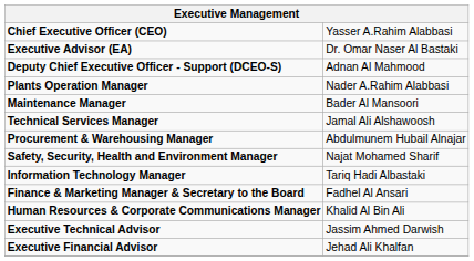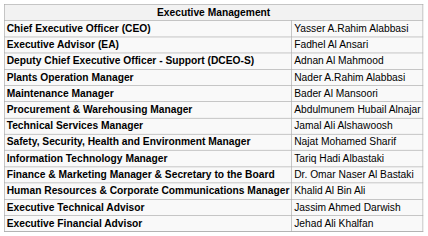Executive Advisor (EA) | column 2: Dr. Omar Naser Al Bastaki -> Fadhel Al Ansari
rows swapped: Technical Services Manager <-> Procurement & Warehousing Manager
Finance & Marketing Manager & Secretary to the Board | column 2: Fadhel Al Ansari -> Dr. Omar Naser Al Bastaki
